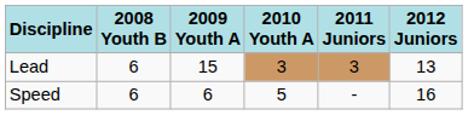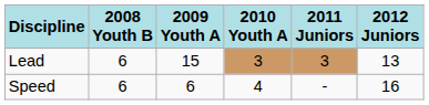Speed | 2010 Youth A: 5 -> 4
